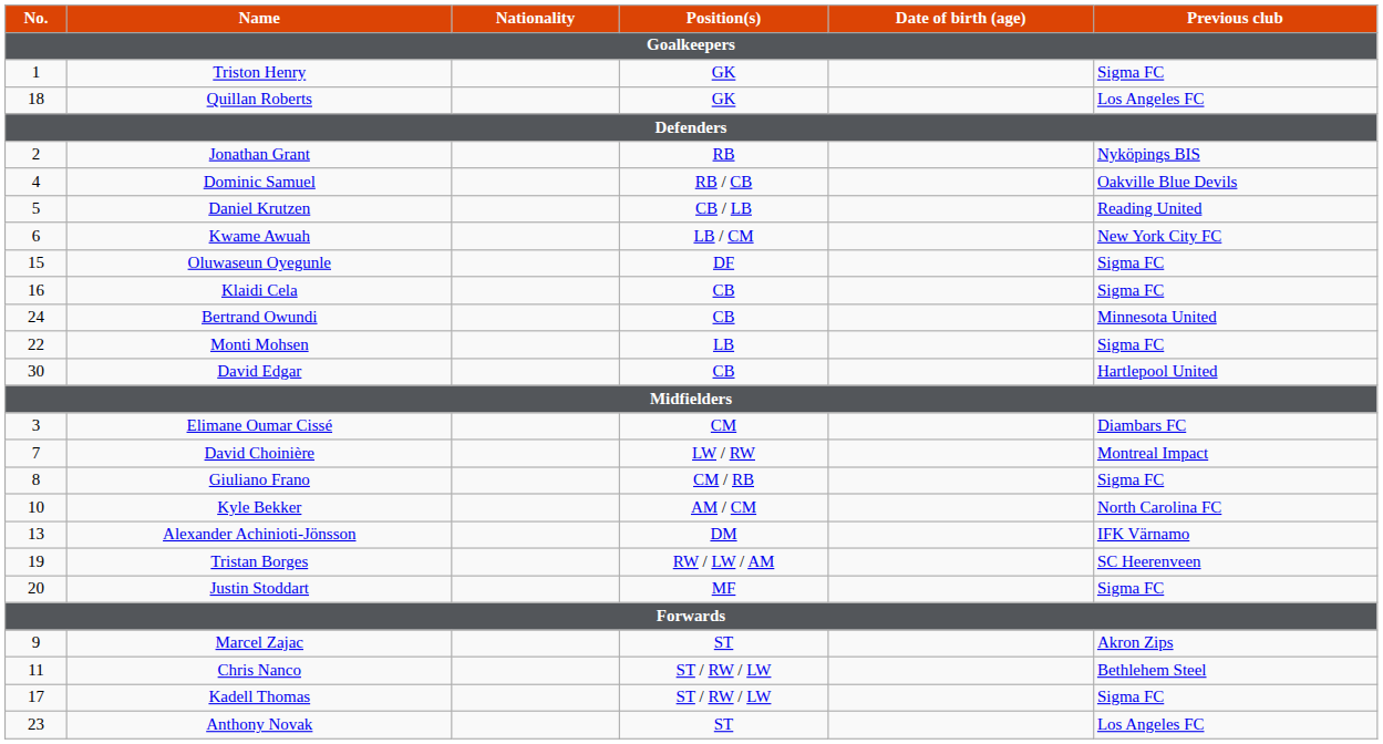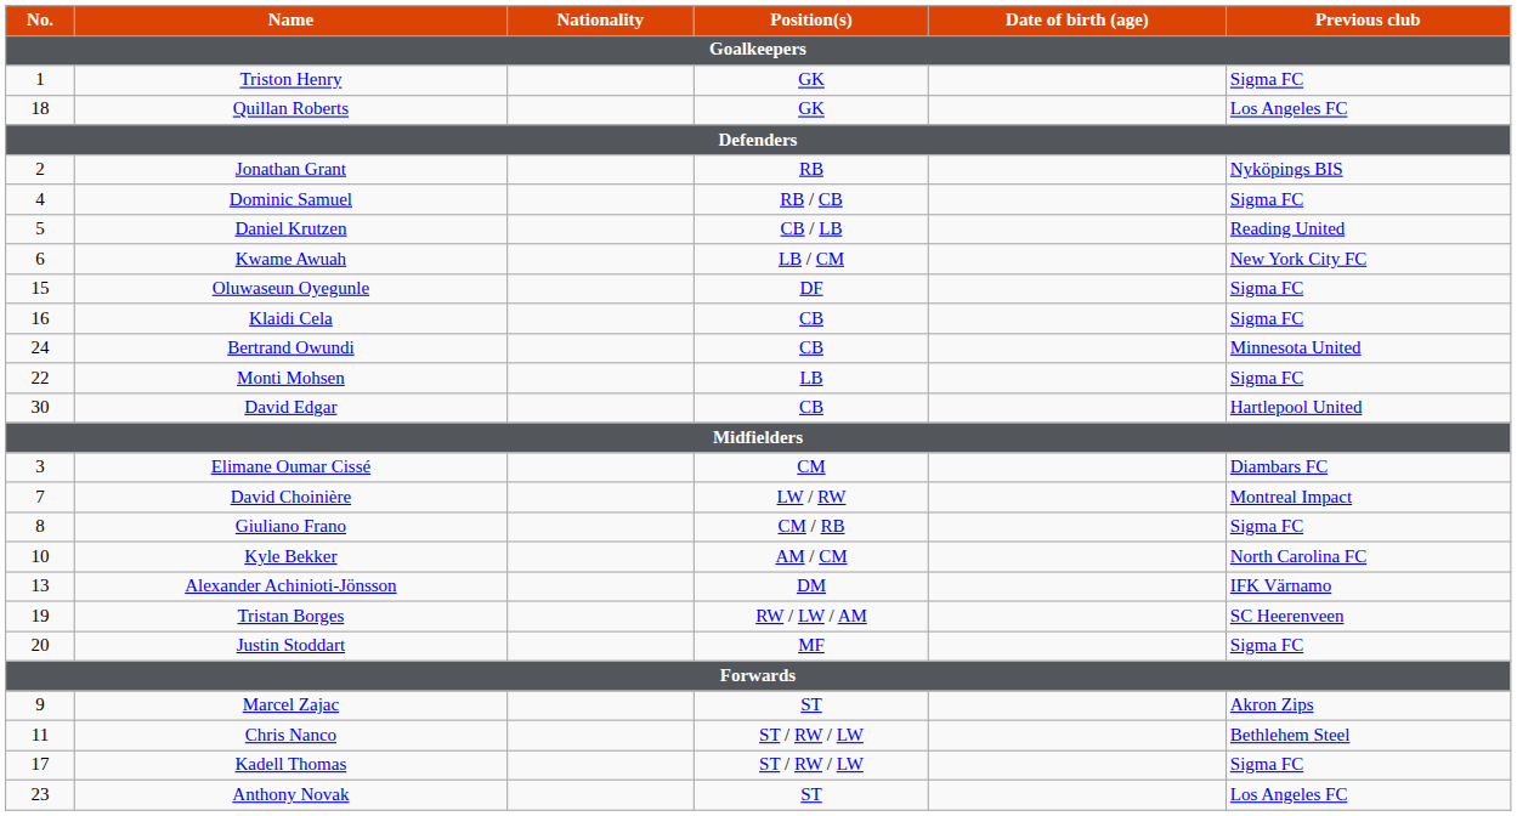Dominic Samuel | Previous club: Oakville Blue Devils -> Sigma FC
